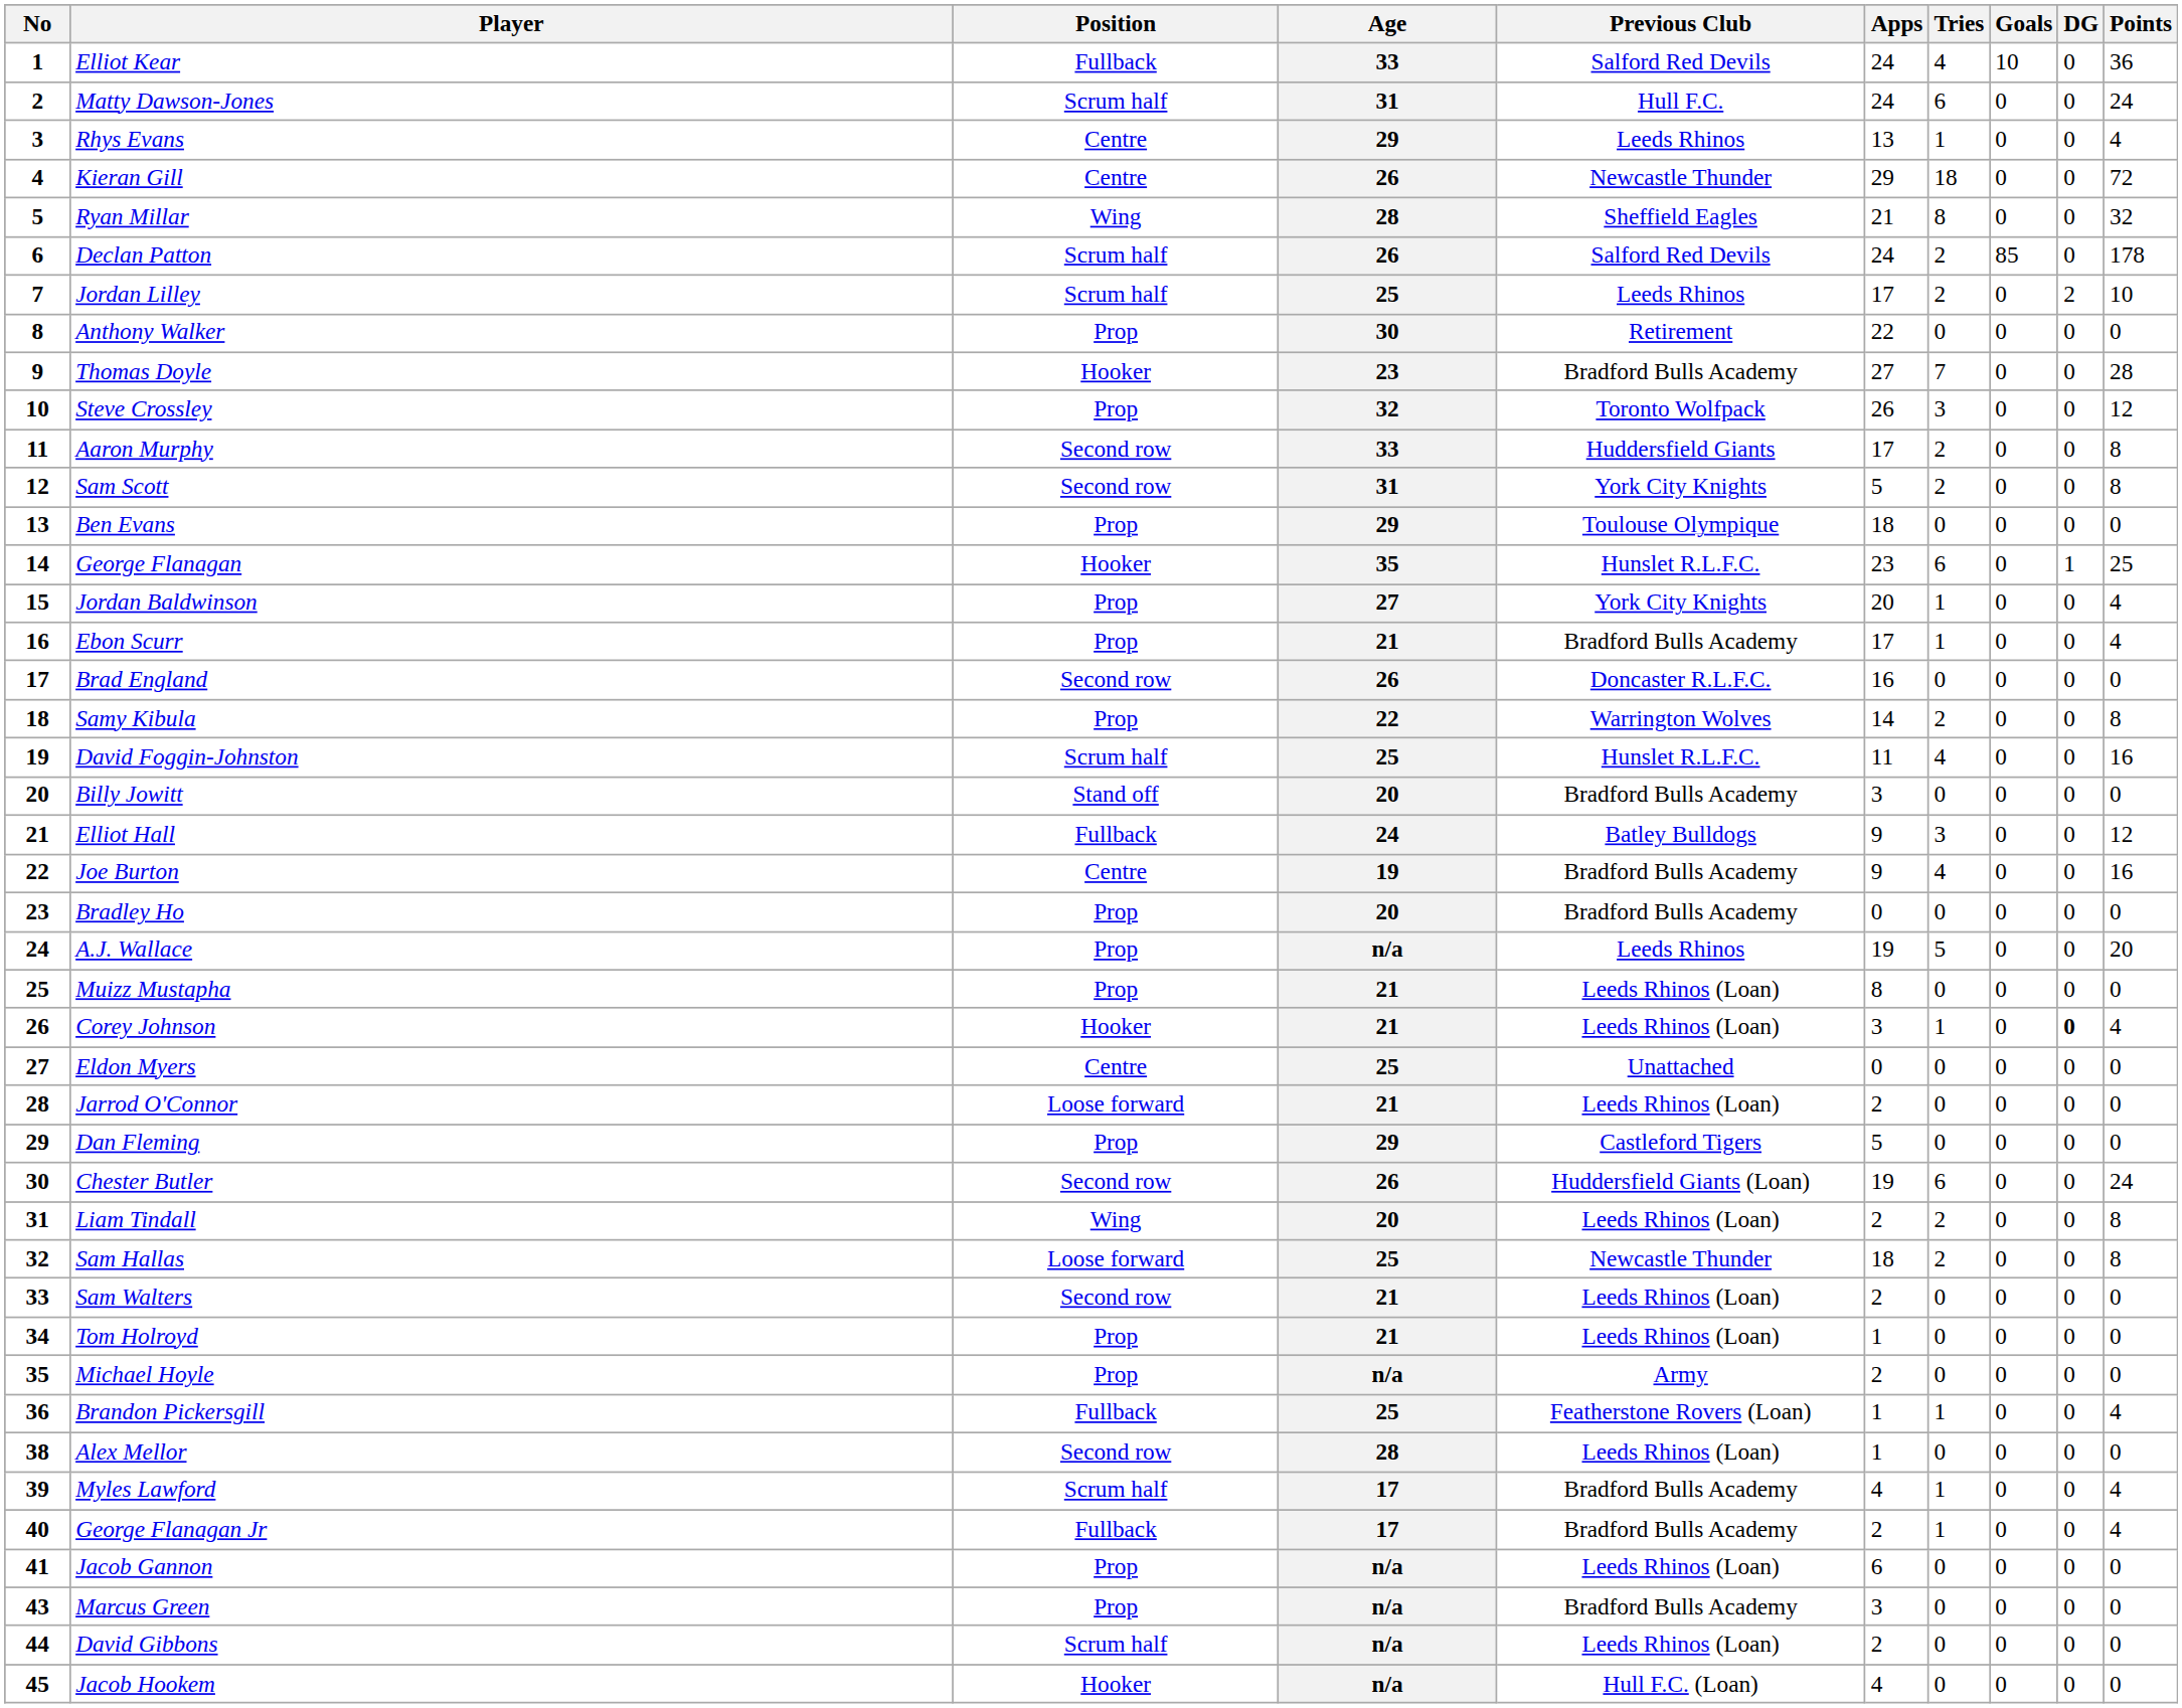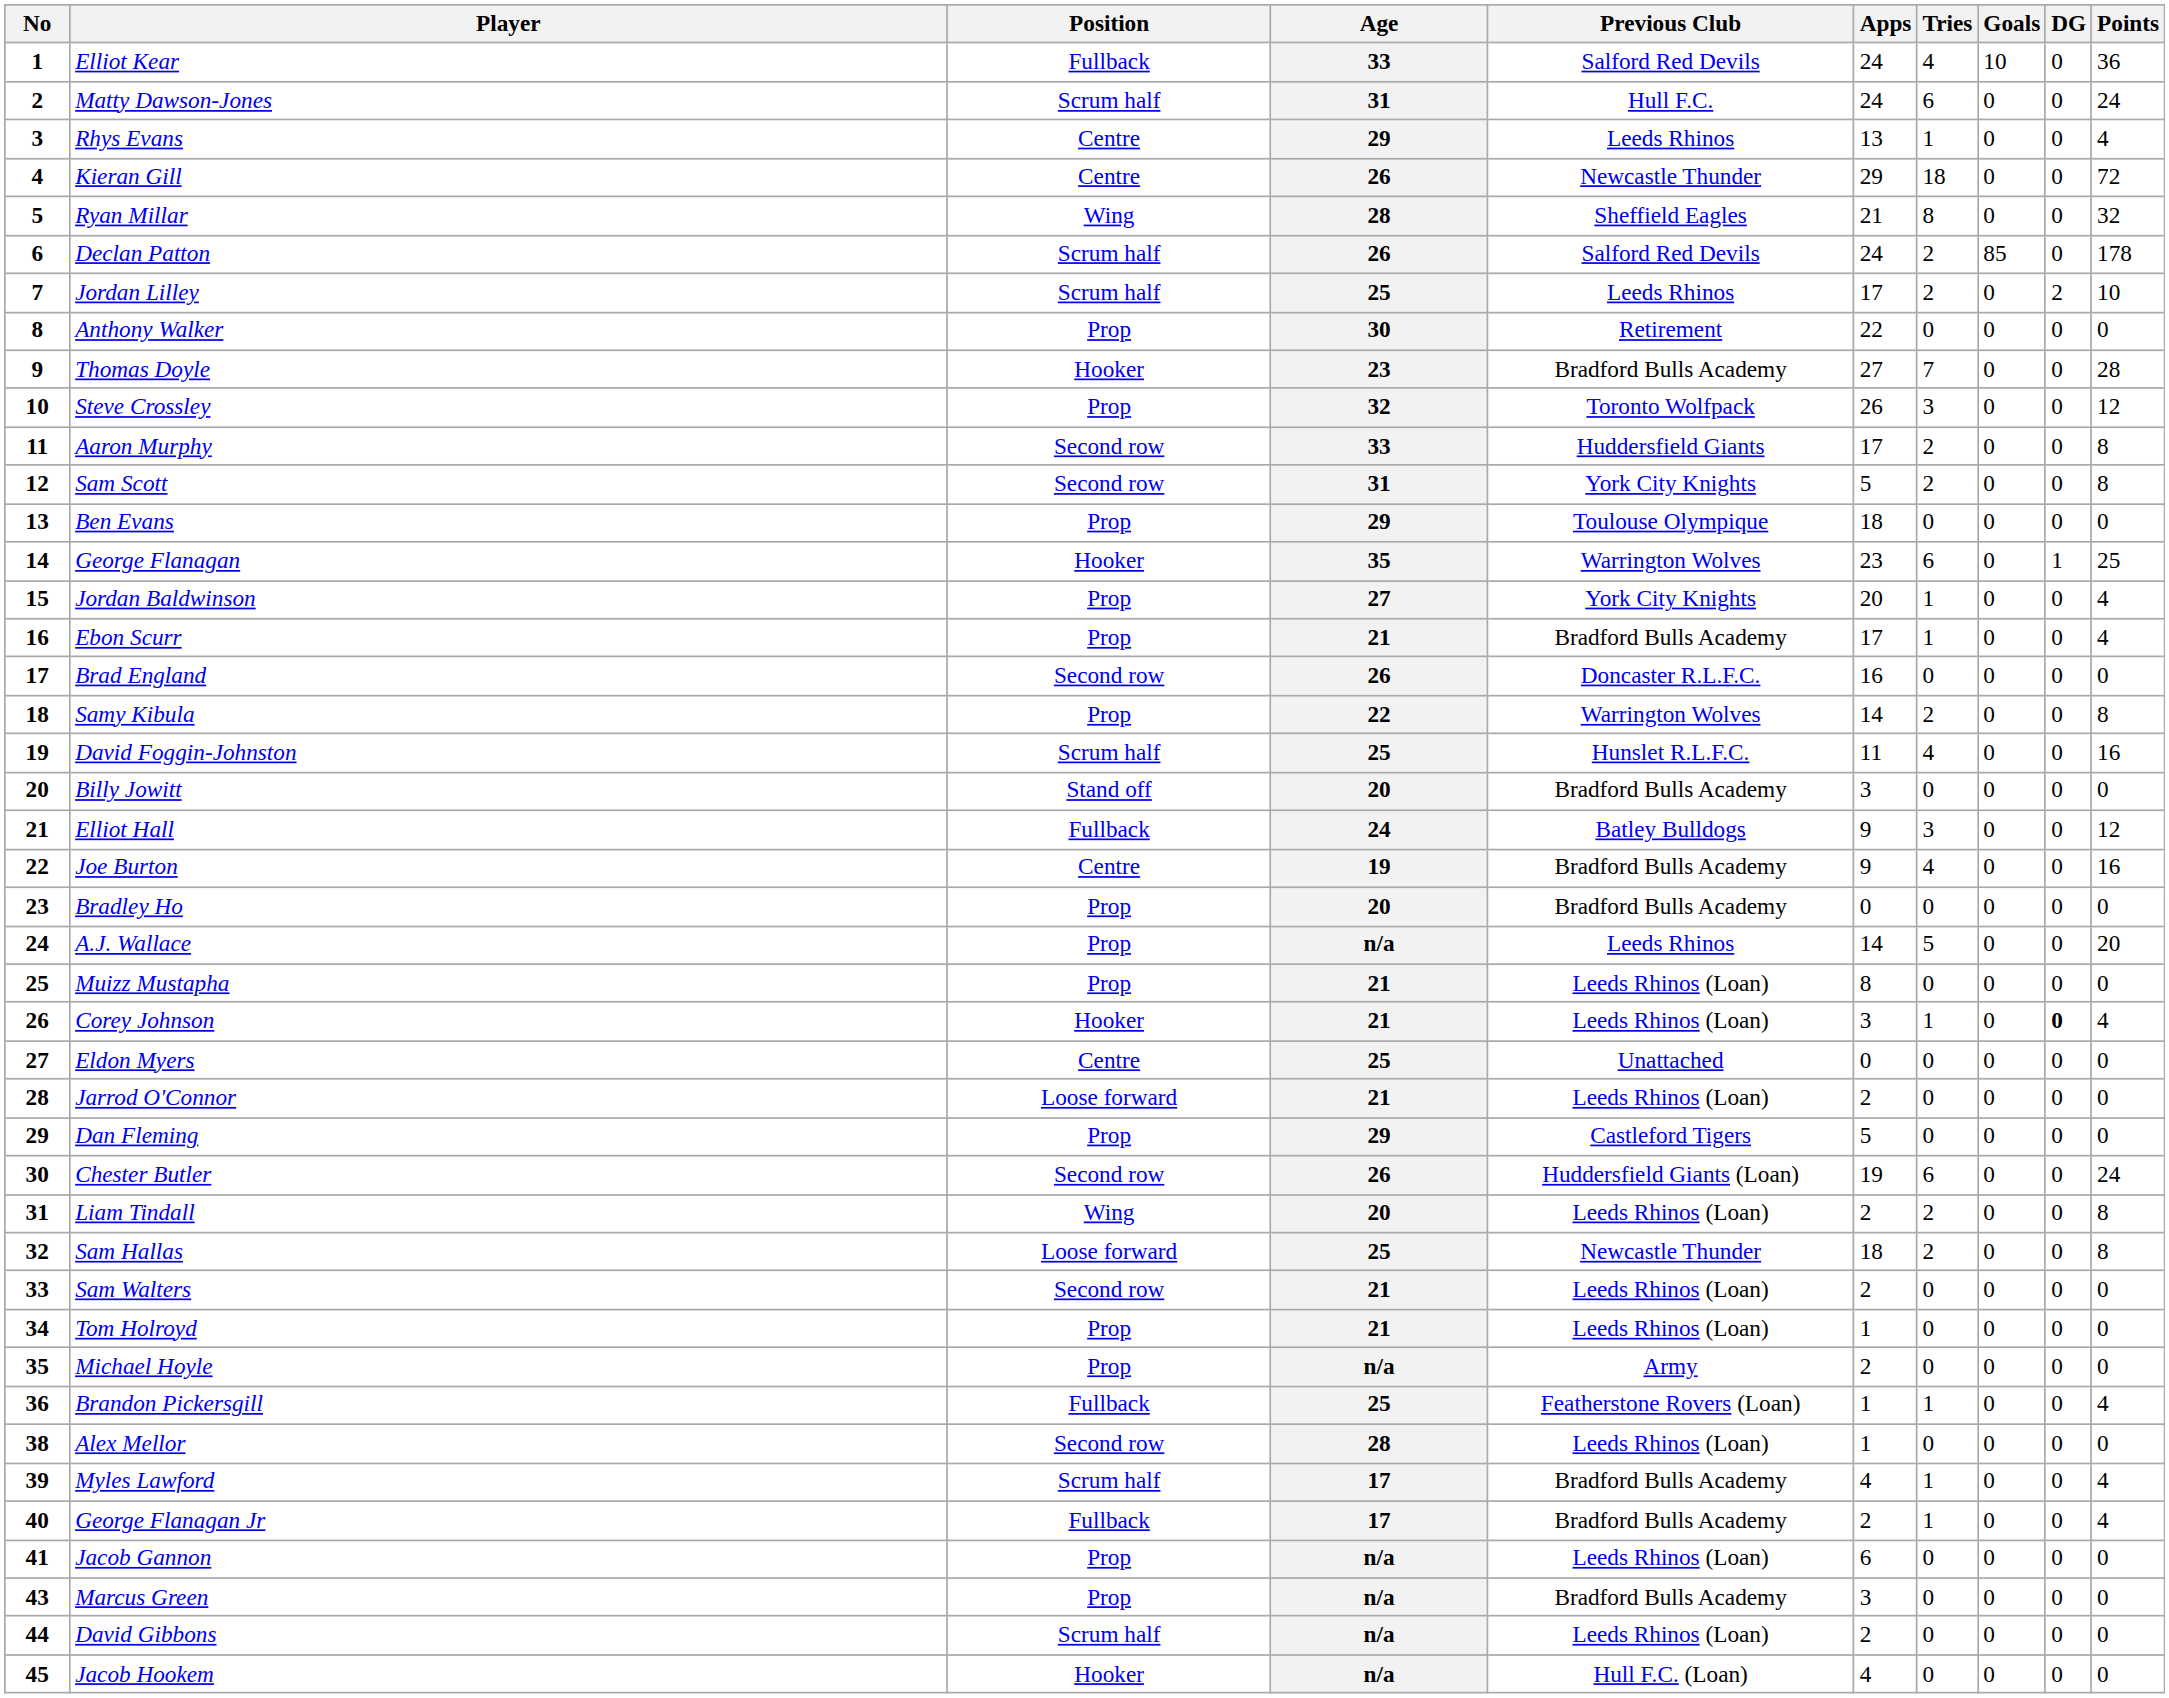George Flanagan | Previous Club: Hunslet R.L.F.C. -> Warrington Wolves
A.J. Wallace | Apps: 19 -> 14
